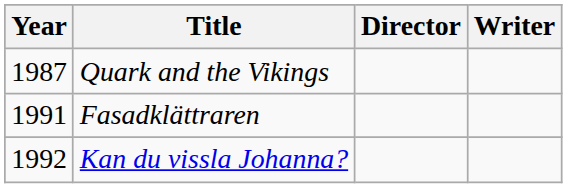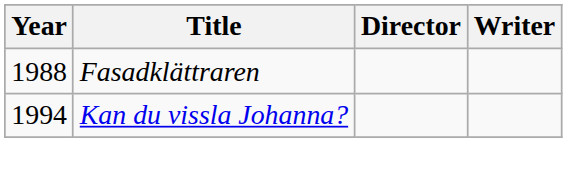- row: 1987 | Quark and the Vikings
Fasadklättraren | Year: 1991 -> 1988
Kan du vissla Johanna? | Year: 1992 -> 1994
